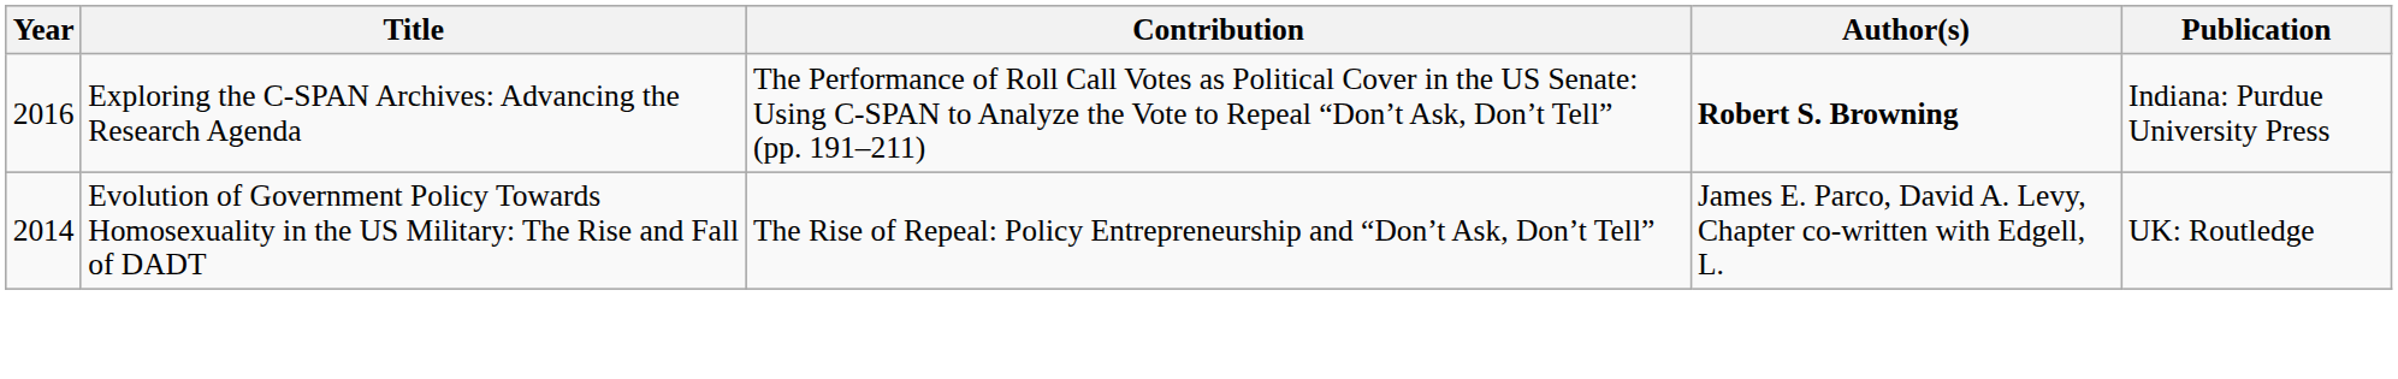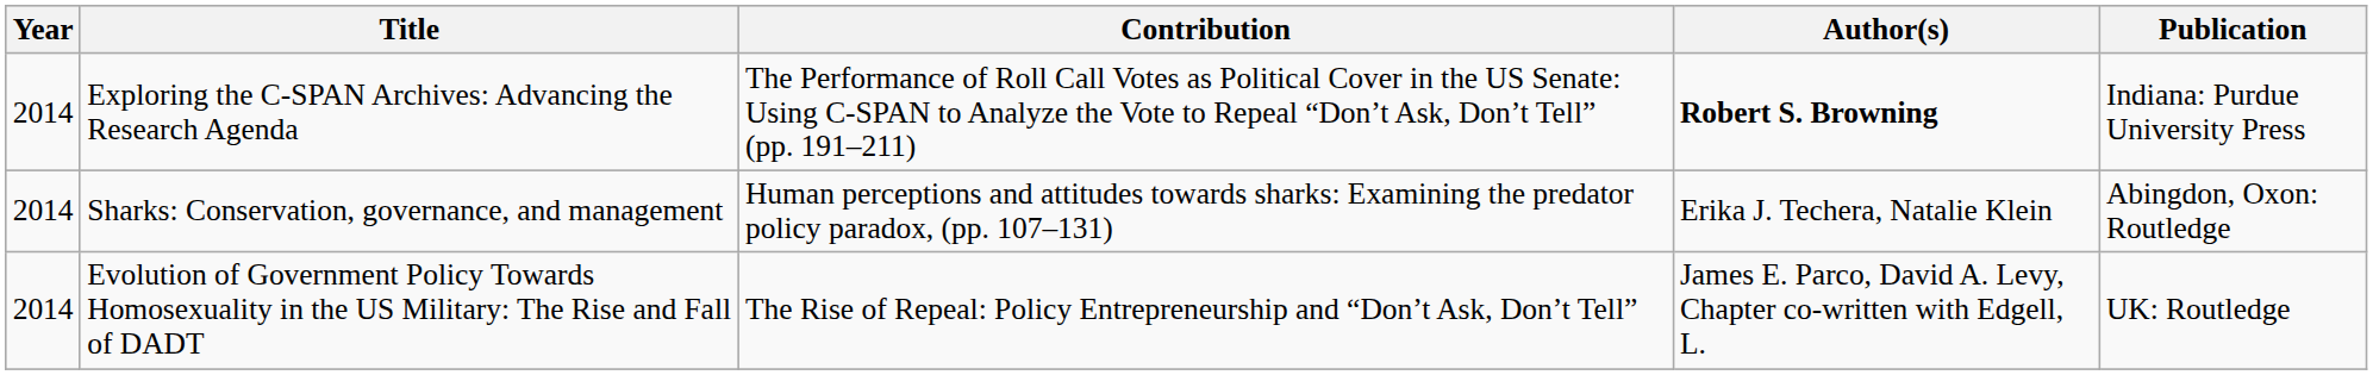Exploring the C-SPAN Archives: Advancing the Research Agenda | Year: 2016 -> 2014
+ row: 2014 | Sharks: Conservation, governance, and management | Human perceptions and attitudes towards sharks: Examining the predator policy paradox, (pp. 107–131) | Erika J. Techera, Natalie Klein | Abingdon, Oxon: Routledge
